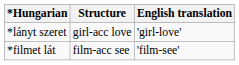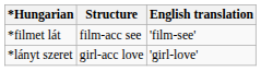rows swapped: *filmet lát <-> *lányt szeret
